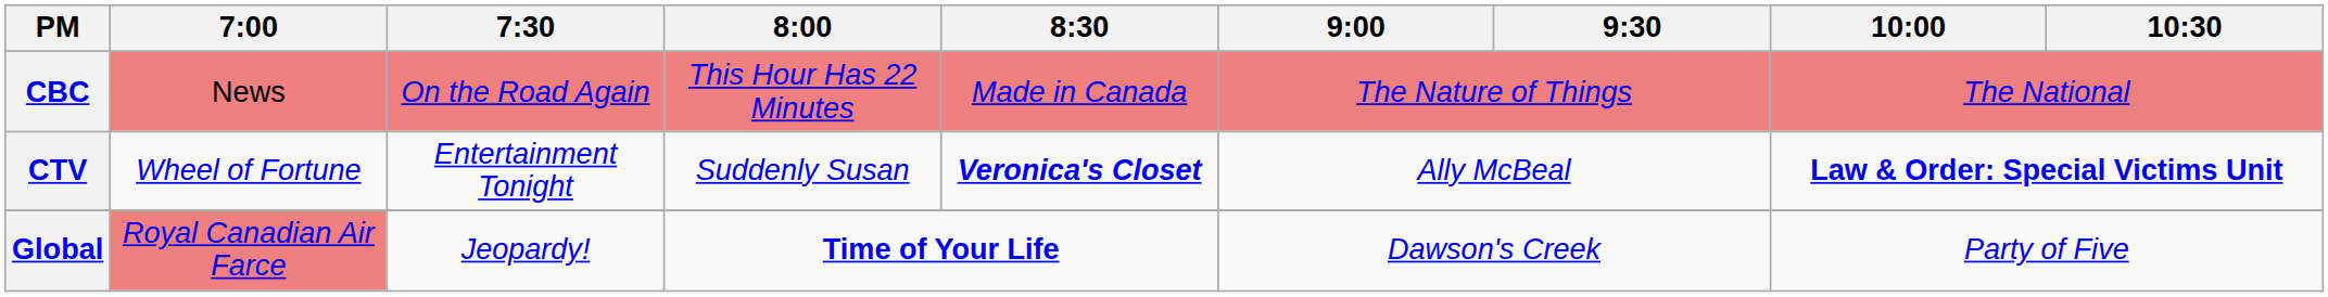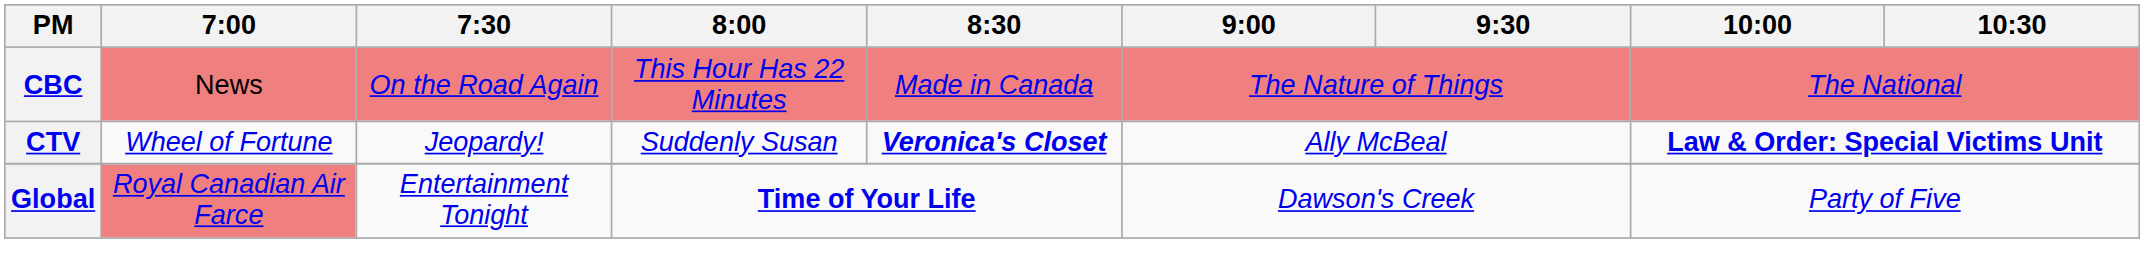CTV | 7:30: Entertainment Tonight -> Jeopardy!
Global | 7:30: Jeopardy! -> Entertainment Tonight
